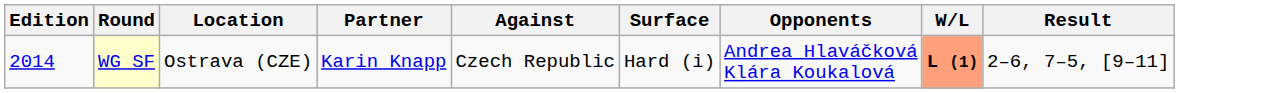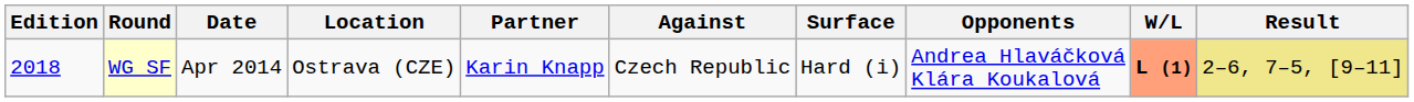+ column: Date | Apr 2014
WG SF | Edition: 2014 -> 2018
WG SF | Result: no background -> khaki background
